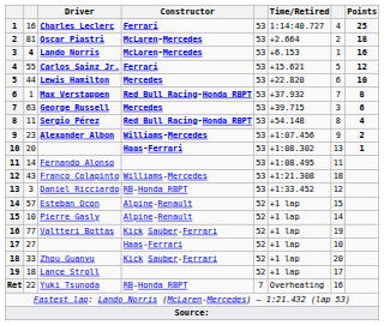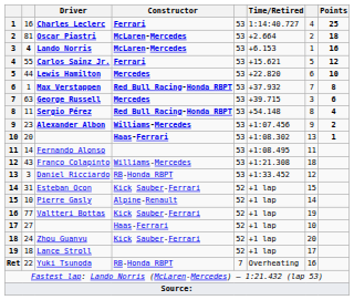Esteban Ocon | column 2: 57 -> 31
Esteban Ocon | Constructor: Alpine-Renault -> Kick Sauber-Ferrari
Zhou Guanyu | column 2: 33 -> 24
